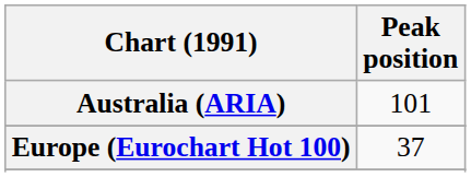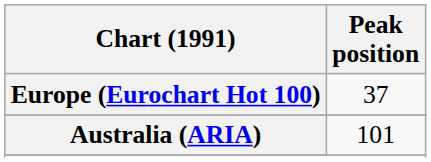rows swapped: Australia (ARIA) <-> Europe (Eurochart Hot 100)
